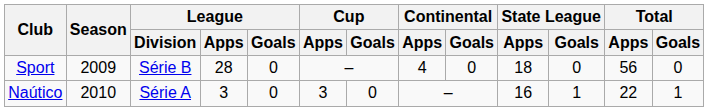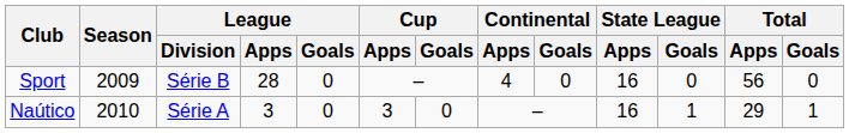Sport | State League / Apps: 18 -> 16
Naútico | Total / Apps: 22 -> 29
